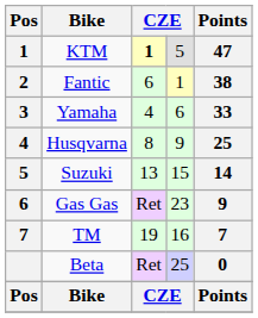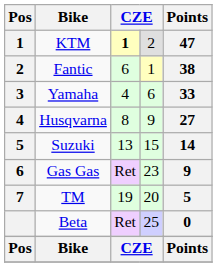KTM | column 4: 5 -> 2
Husqvarna | Points: 25 -> 27
TM | column 4: 16 -> 20
TM | Points: 7 -> 5
